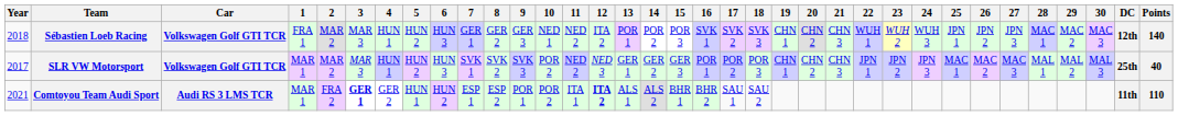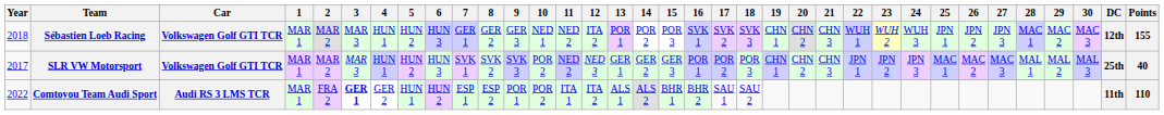Sébastien Loeb Racing | 1: FRA 1 -> MAR 1
Sébastien Loeb Racing | Points: 140 -> 155
Comtoyou Team Audi Sport | Year: 2021 -> 2022
Comtoyou Team Audi Sport | 12: bold -> normal
